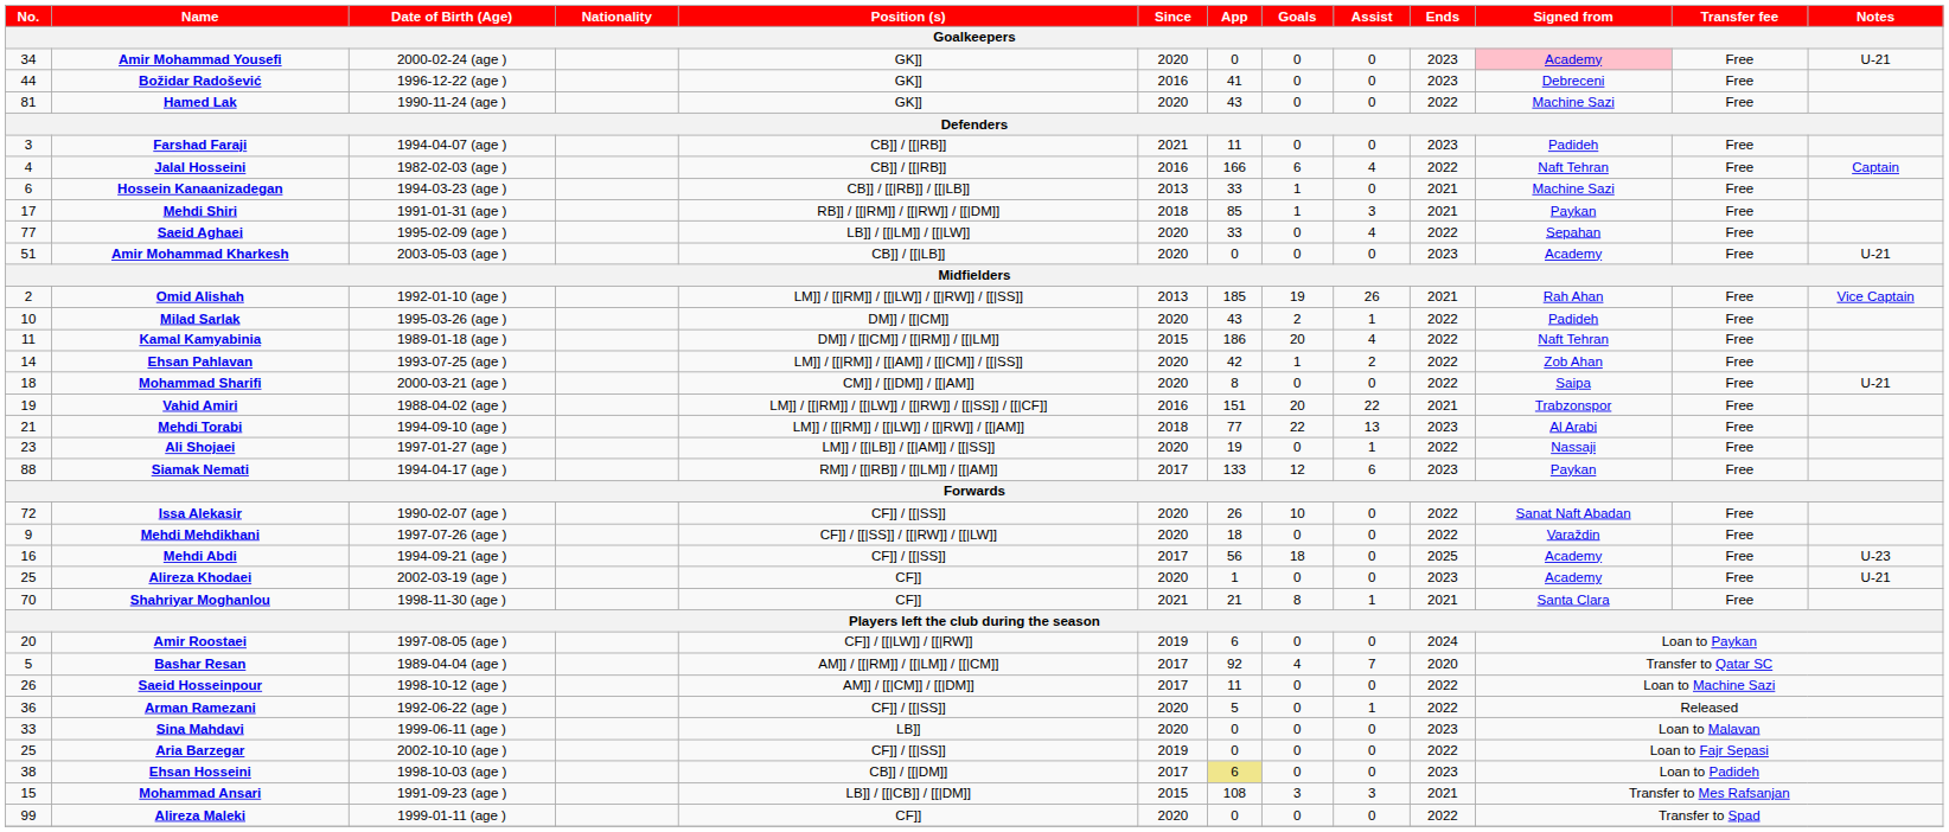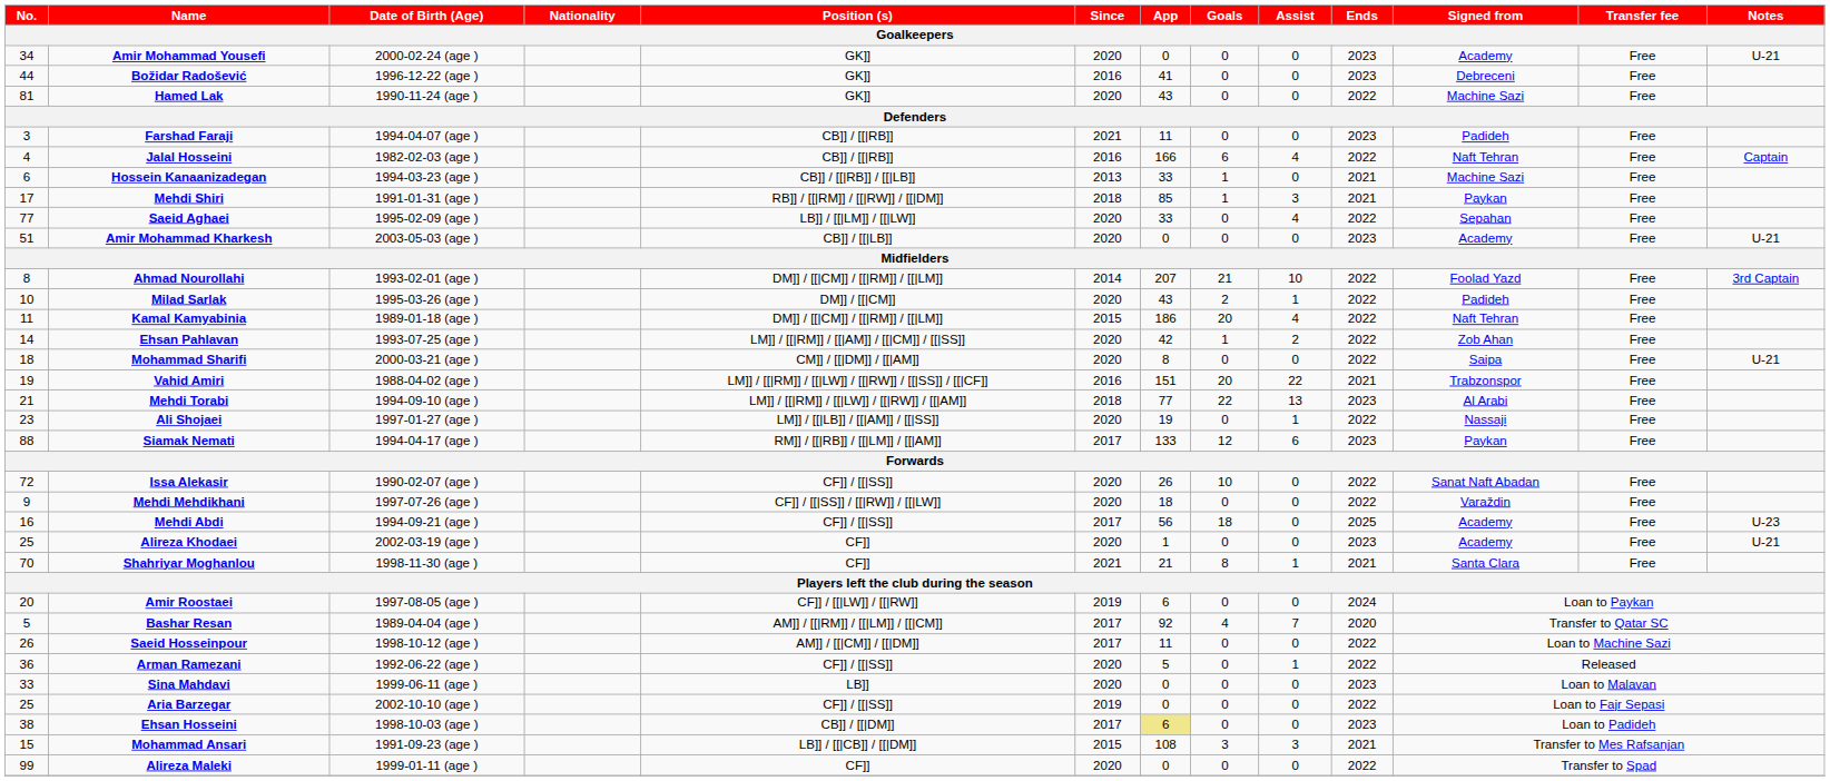Amir Mohammad Yousefi | Signed from: pink background -> no background
- row: 2 | Omid Alishah | 1992-01-10 (age ) | LM]] / [[|RM]] / [[|LW]] / [[|RW]] / [[|SS]] | 2013 | 185 | 19 | 26 | 2021 | Rah Ahan | Free | Vice Captain
+ row: 8 | Ahmad Nourollahi | 1993-02-01 (age ) | DM]] / [[|CM]] / [[|RM]] / [[|LM]] | 2014 | 207 | 21 | 10 | 2022 | Foolad Yazd | Free | 3rd Captain
